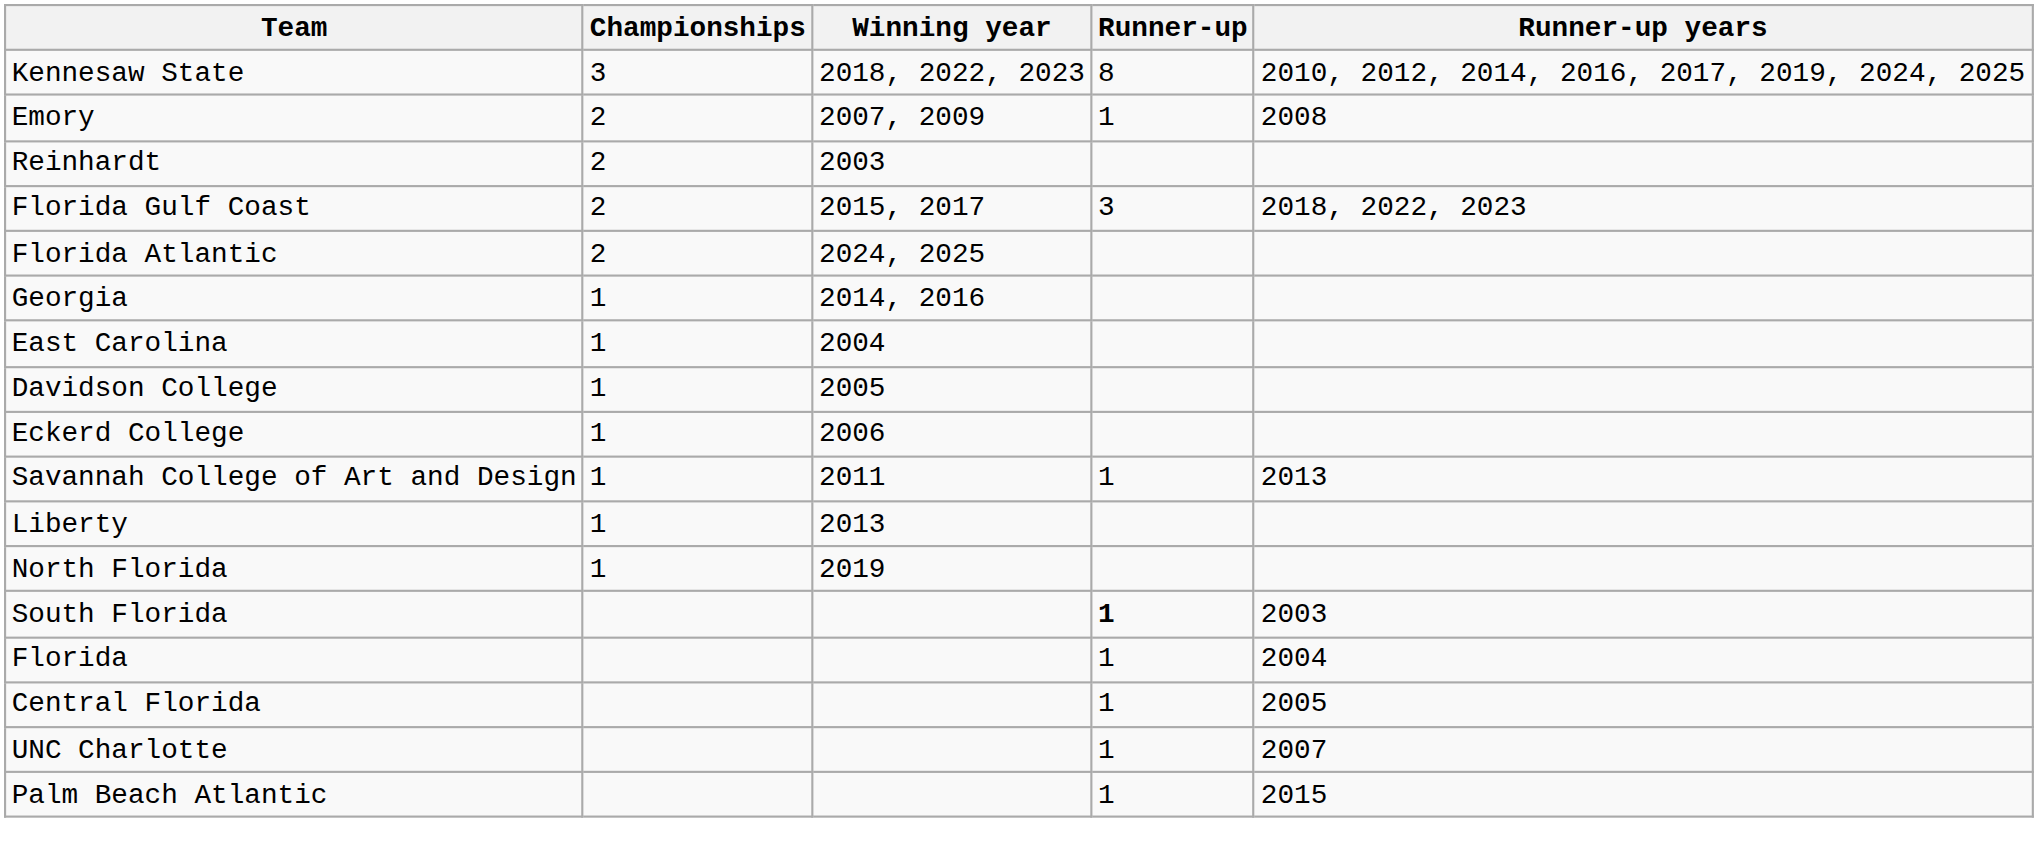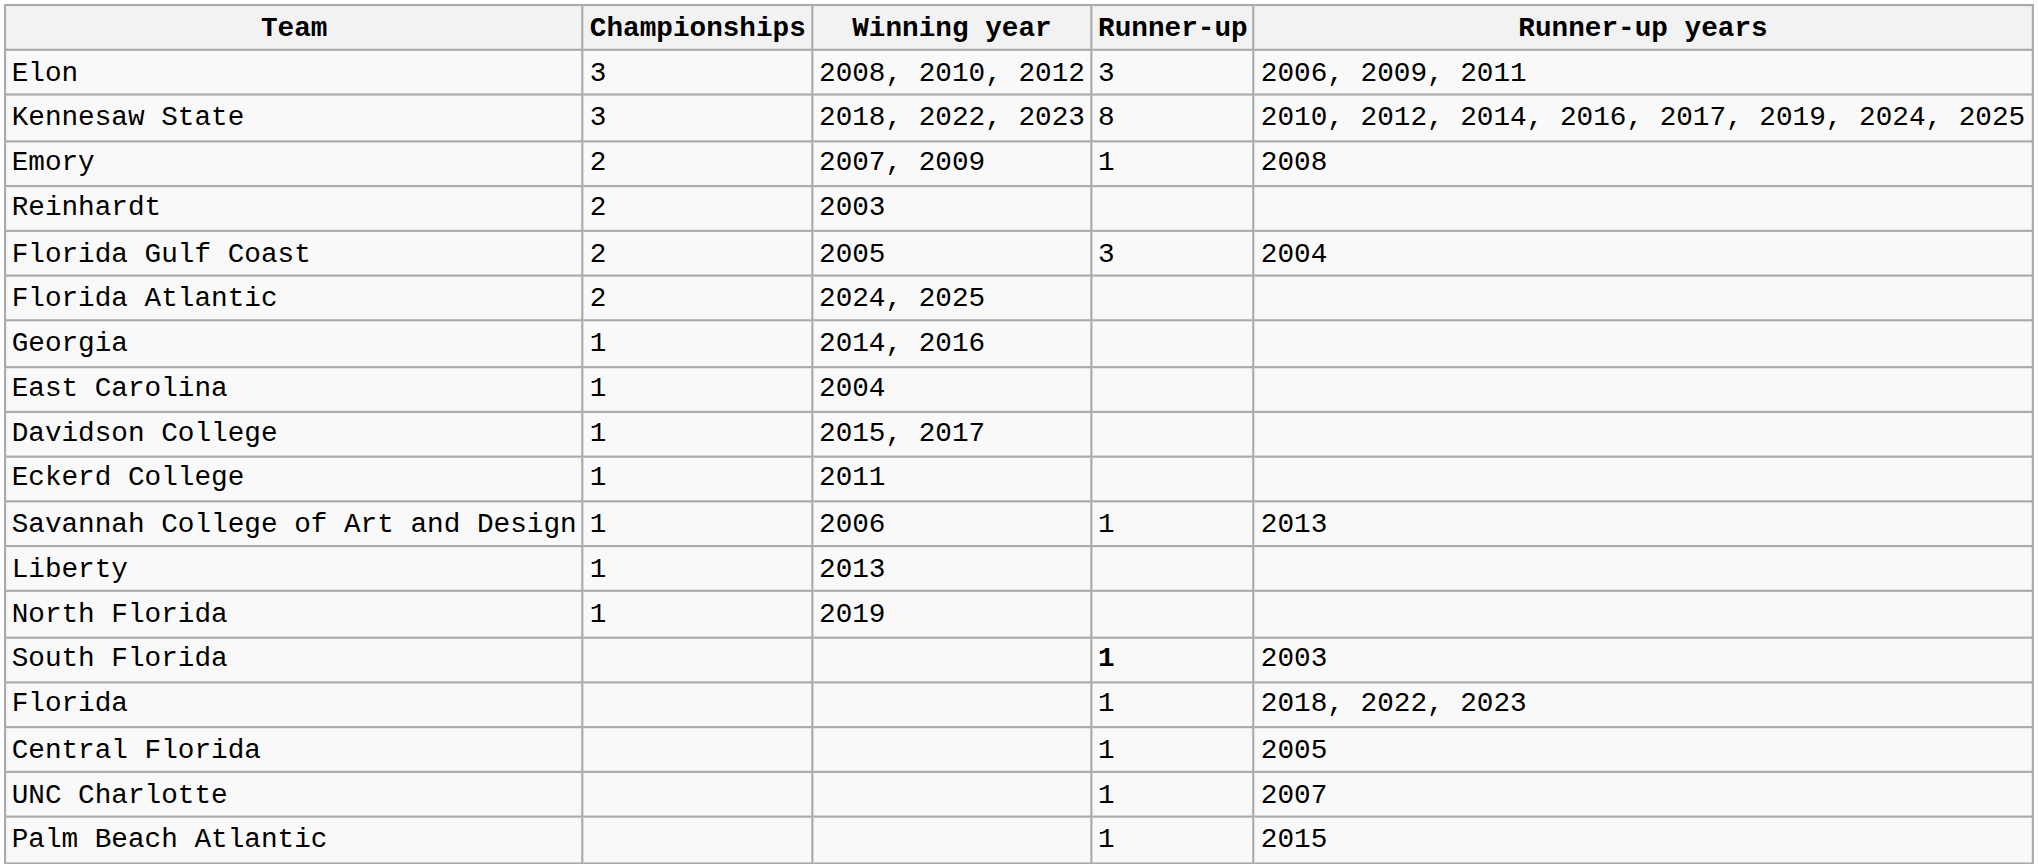+ row: Elon | 3 | 2008, 2010, 2012 | 3 | 2006, 2009, 2011
Florida Gulf Coast | Winning year: 2015, 2017 -> 2005
Florida Gulf Coast | Runner-up years: 2018, 2022, 2023 -> 2004
Davidson College | Winning year: 2005 -> 2015, 2017
Eckerd College | Winning year: 2006 -> 2011
Savannah College of Art and Design | Winning year: 2011 -> 2006
Florida | Runner-up years: 2004 -> 2018, 2022, 2023
